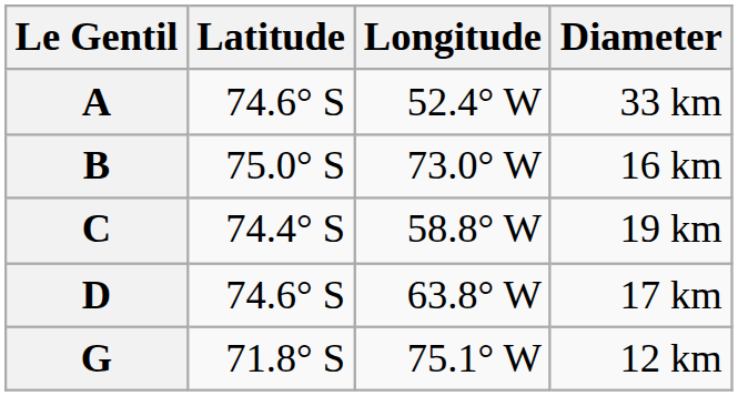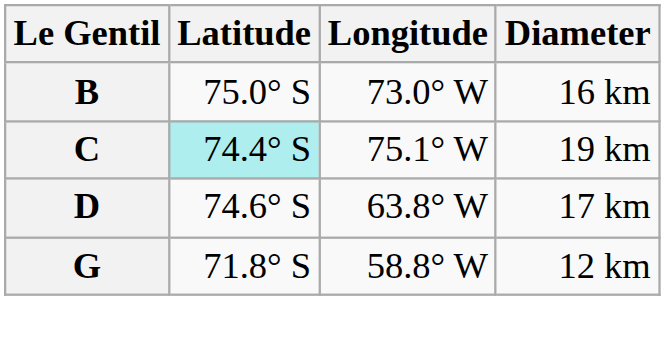- row: A | 74.6° S | 52.4° W | 33 km
C | Latitude: no background -> paleturquoise background
C | Longitude: 58.8° W -> 75.1° W
G | Longitude: 75.1° W -> 58.8° W
